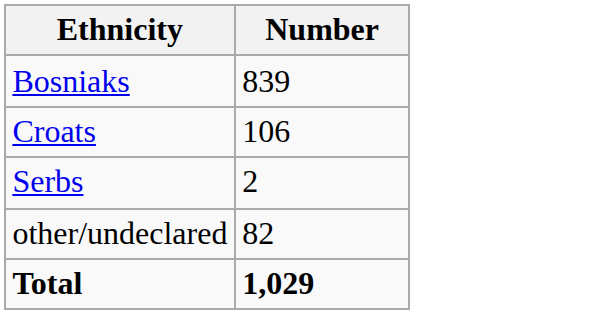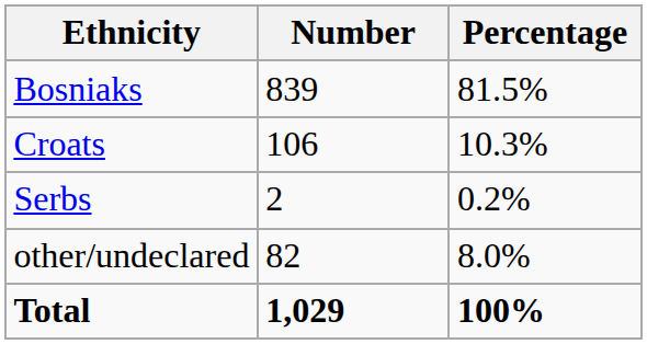+ column: Percentage | 81.5% | 10.3% | 0.2% | 8.0% | 100%
